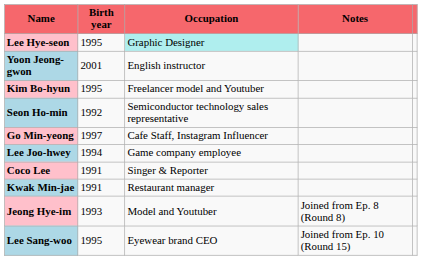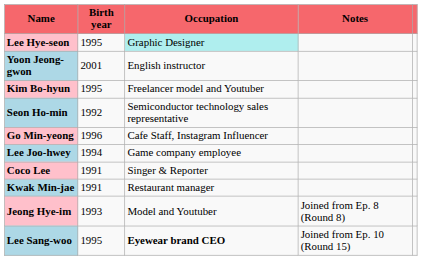Go Min-yeong | column 2: 1997 -> 1996
Lee Sang-woo | column 3: normal -> bold
